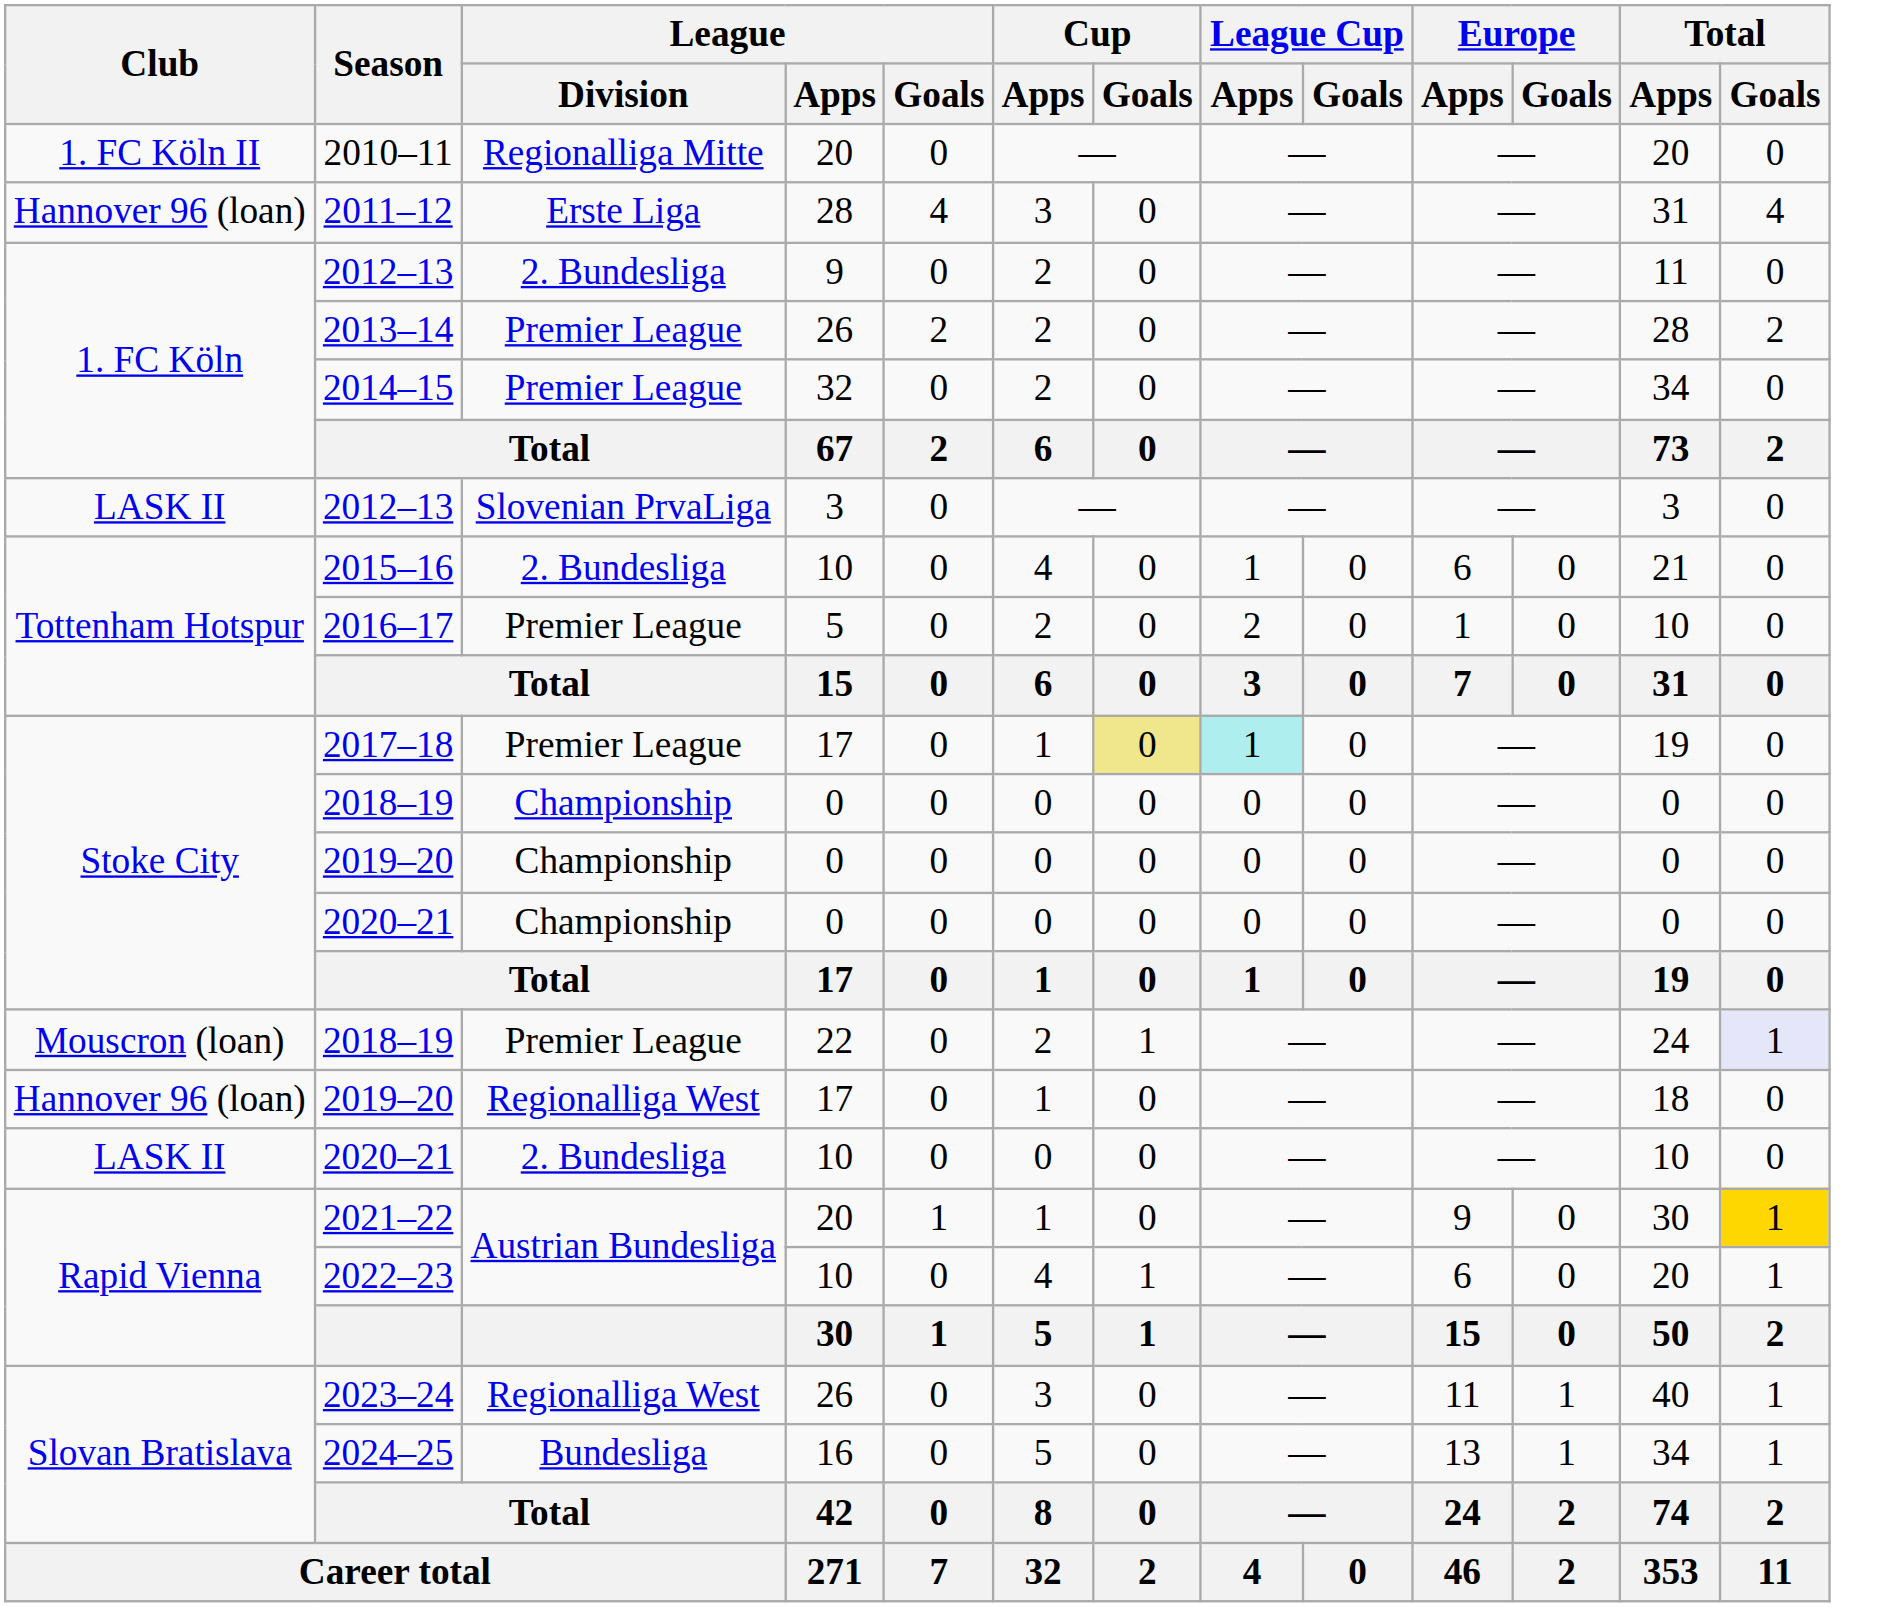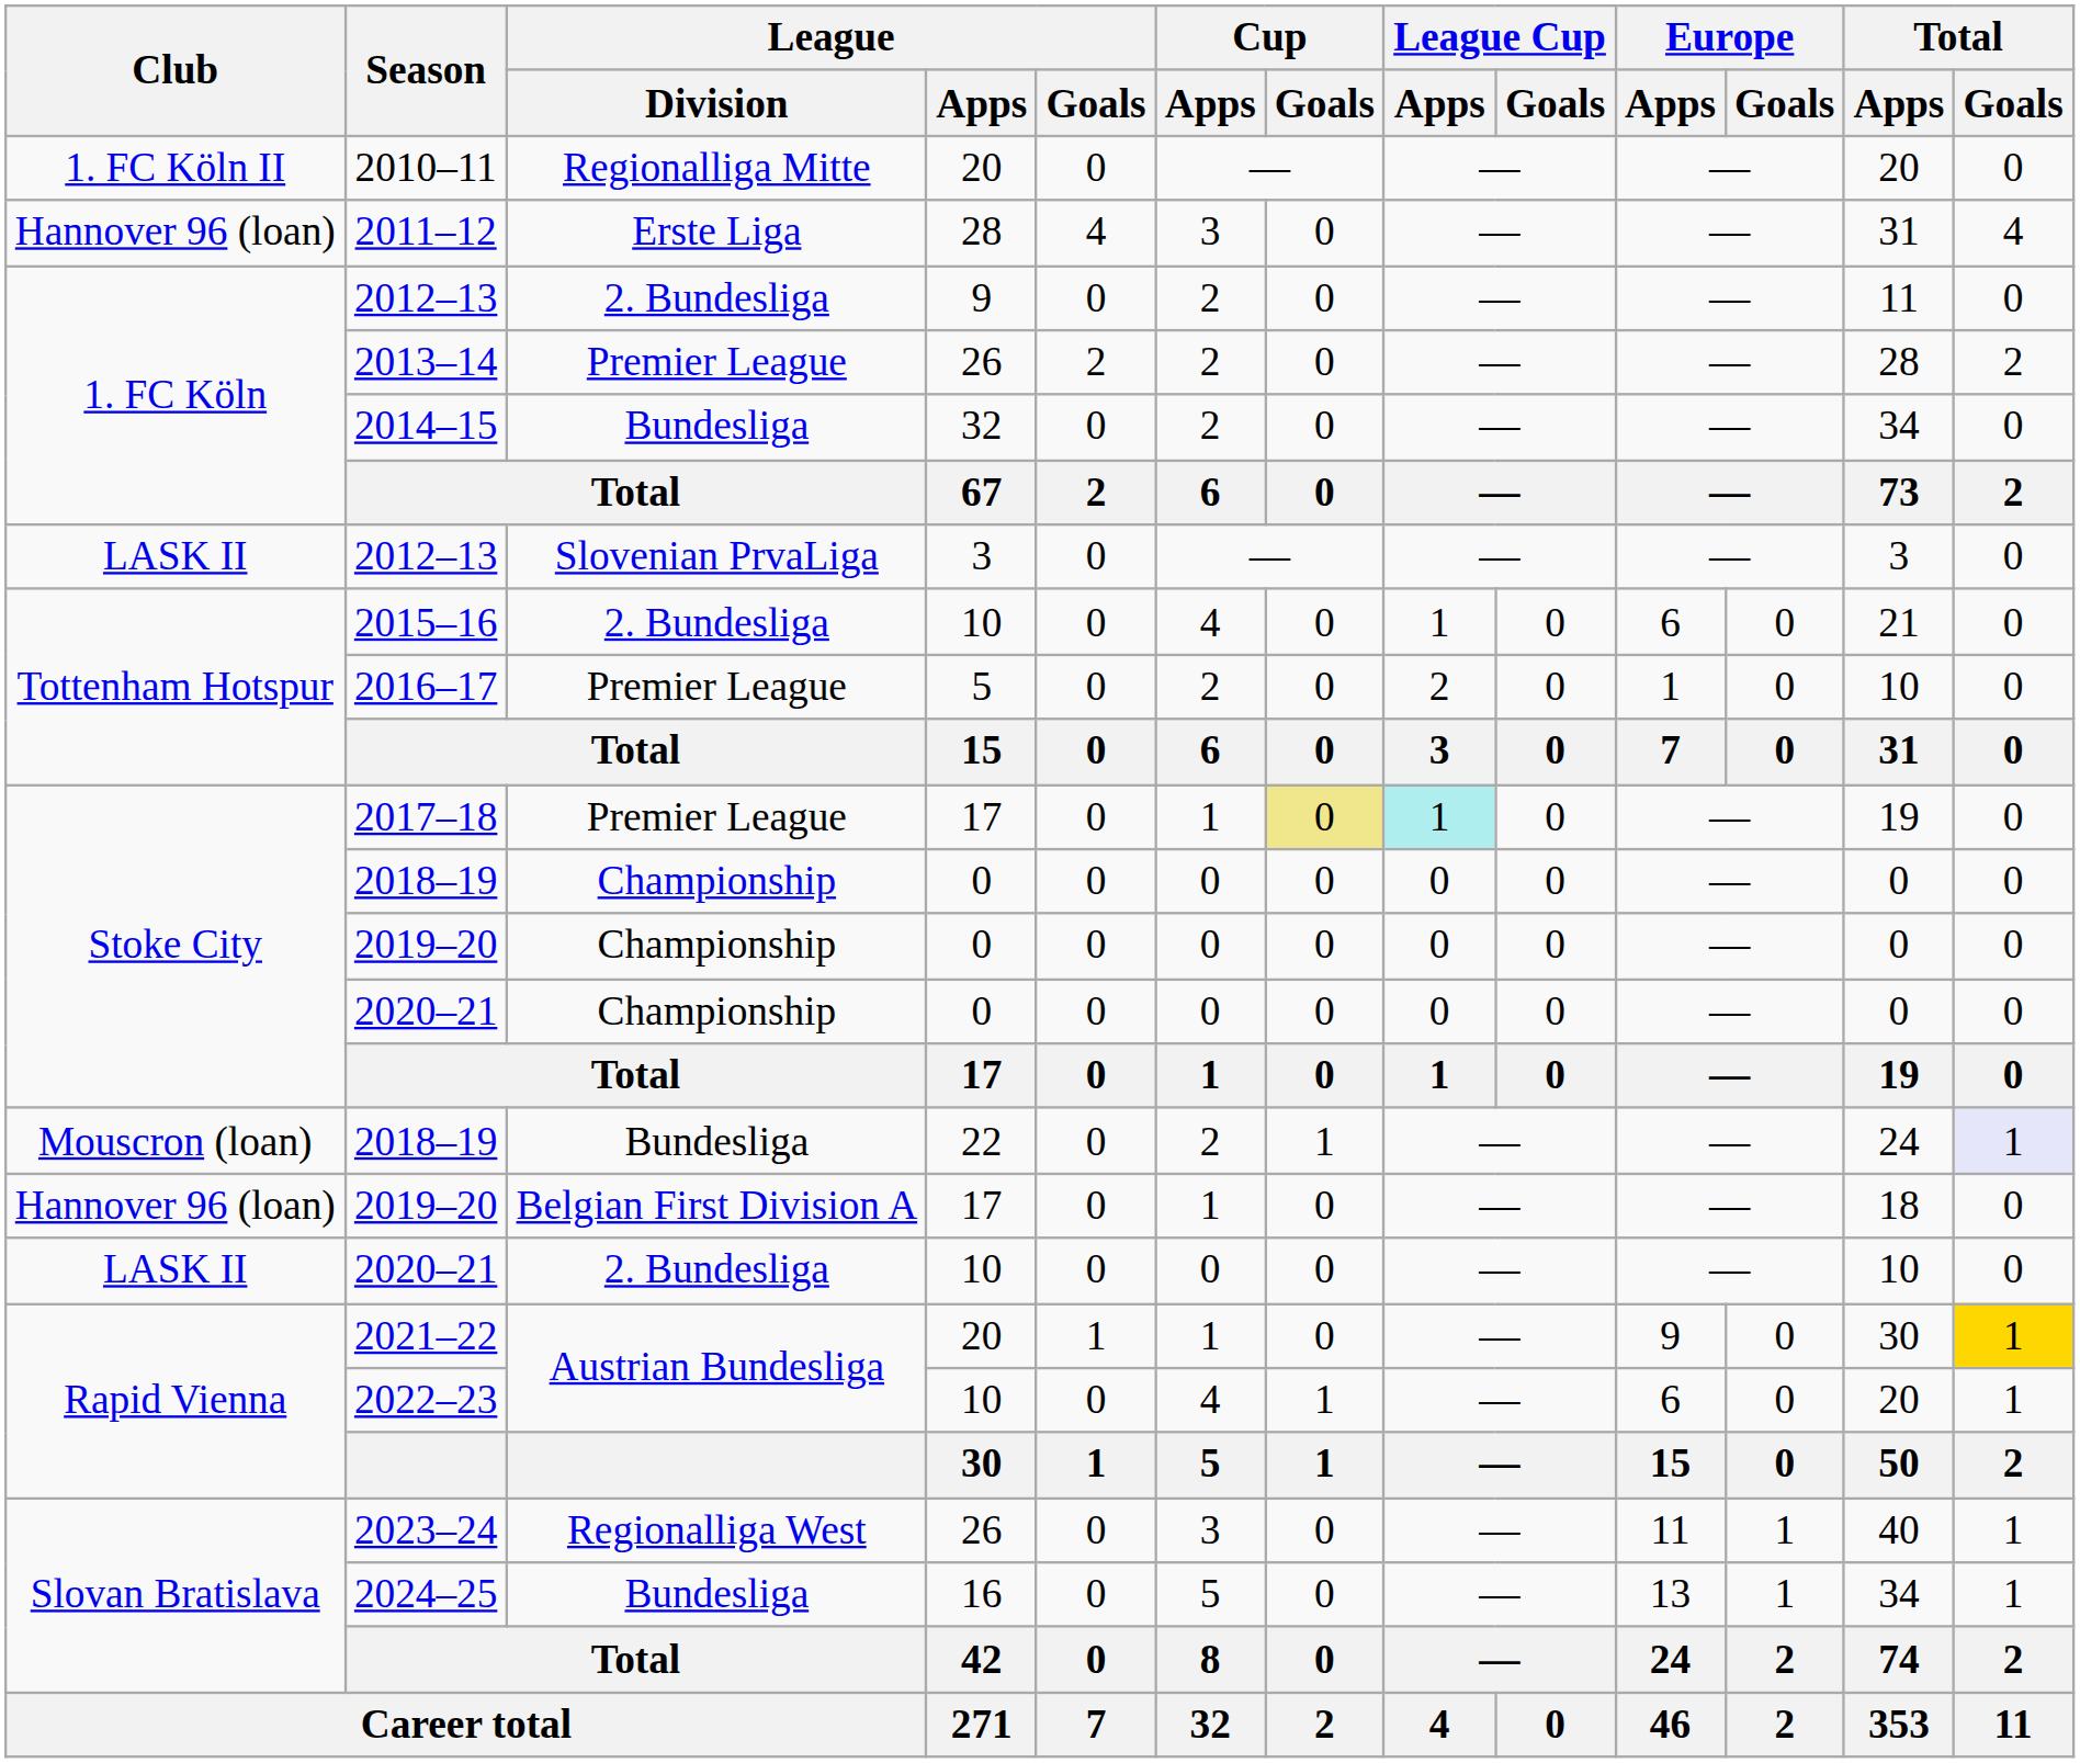2014–15 | League / Division: Premier League -> Bundesliga
2018–19 / 22 | League / Division: Premier League -> Bundesliga
2019–20 / 17 | League / Division: Regionalliga West -> Belgian First Division A
